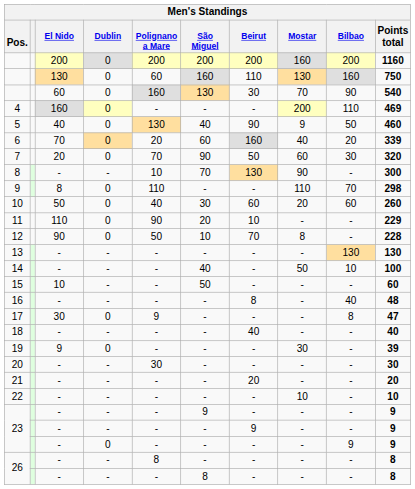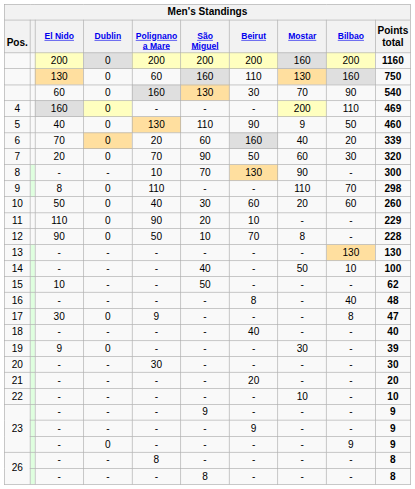5 | São Miguel: 40 -> 110
15 | Points total: 60 -> 62
